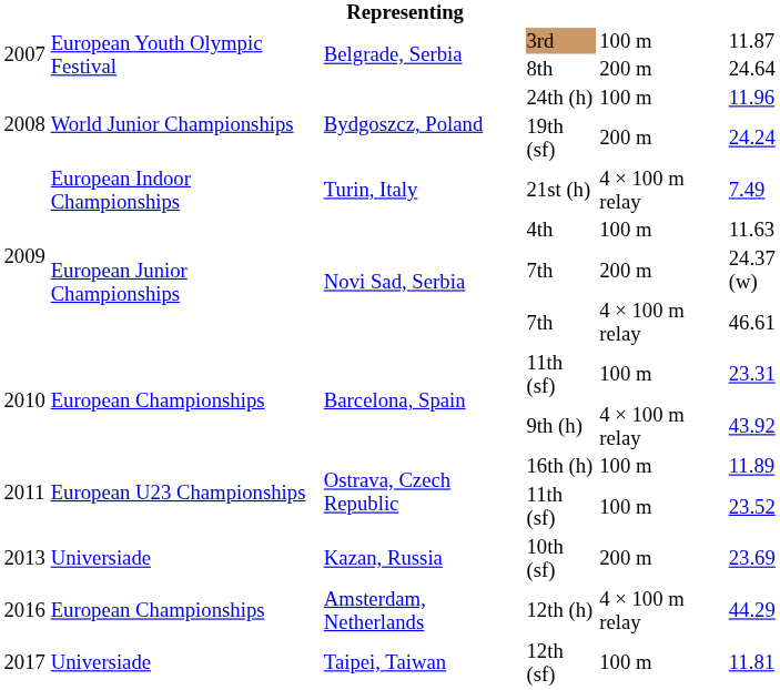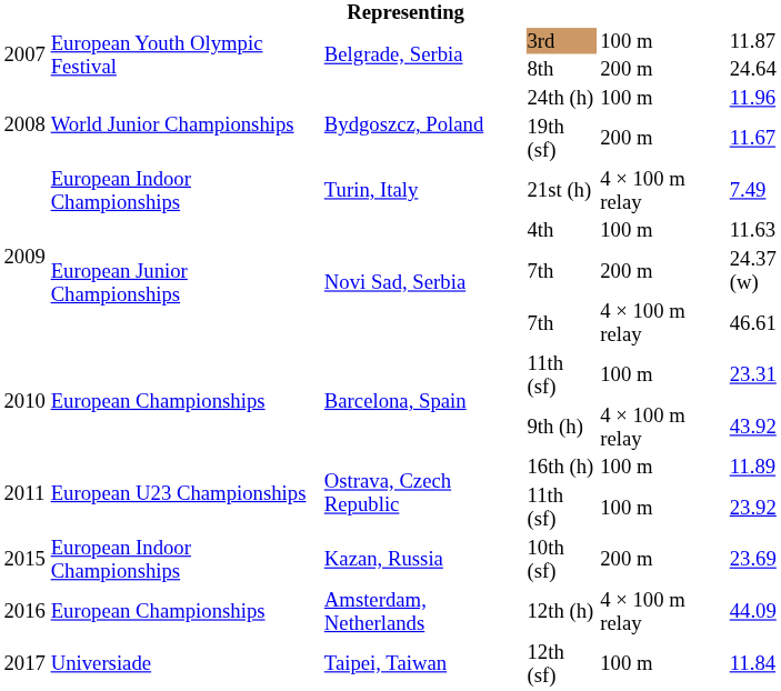19th (sf) | column 6: 24.24 -> 11.67
Ostrava, Czech Republic / 11th (sf) | column 6: 23.52 -> 23.92
10th (sf) | column 1: 2013 -> 2015
10th (sf) | column 2: Universiade -> European Indoor Championships
12th (h) | column 6: 44.29 -> 44.09
12th (sf) | column 6: 11.81 -> 11.84
